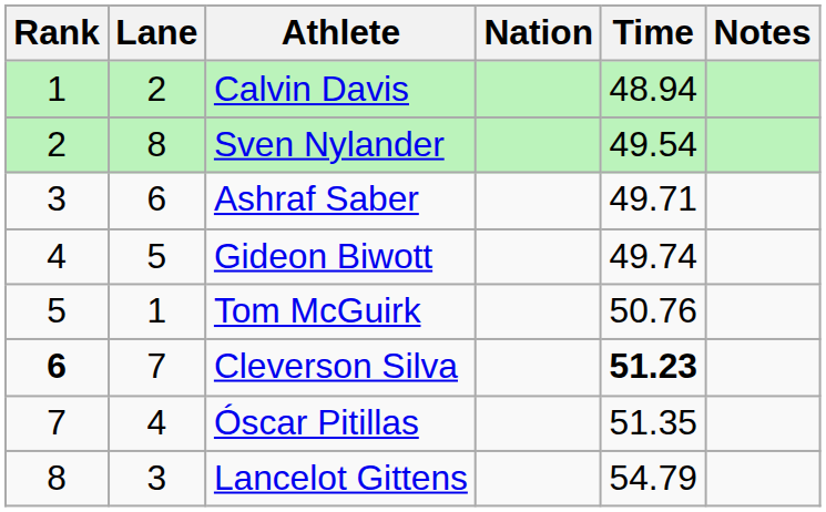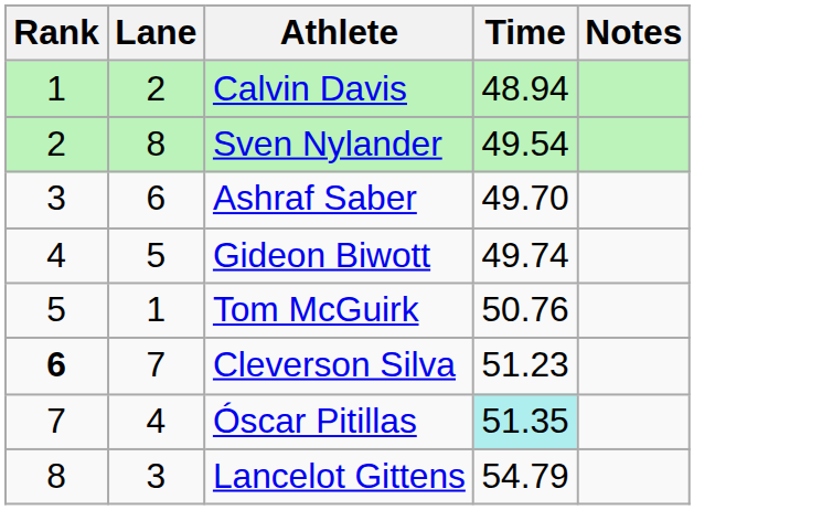- column: Nation
Ashraf Saber | Time: 49.71 -> 49.70
Cleverson Silva | Time: bold -> normal
Óscar Pitillas | Time: no background -> paleturquoise background
